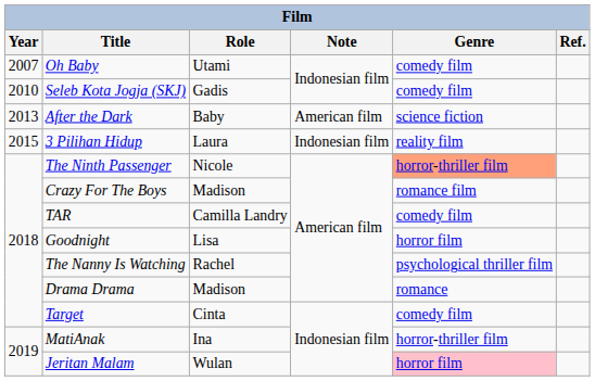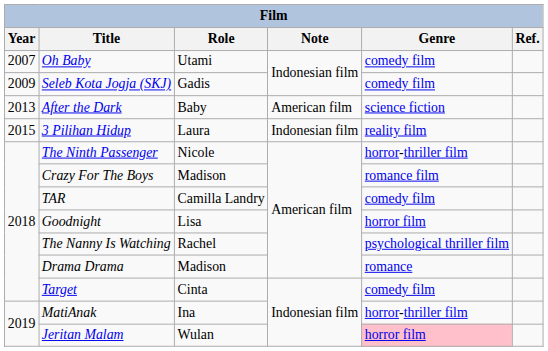Seleb Kota Jogja (SKJ) | Year: 2010 -> 2009
The Ninth Passenger | Genre: lightsalmon background -> no background
